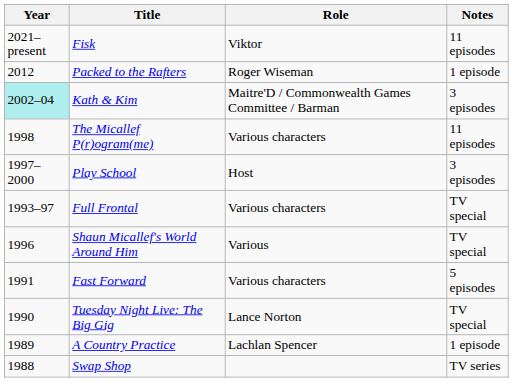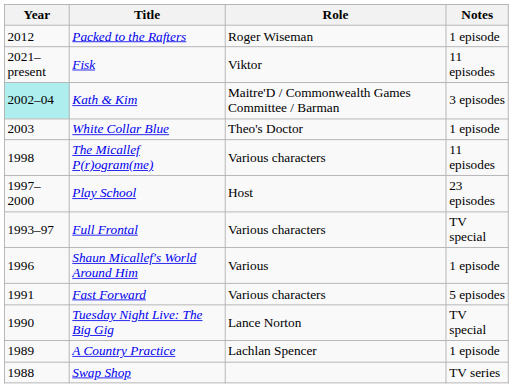rows swapped: Fisk <-> Packed to the Rafters
+ row: 2003 | White Collar Blue | Theo's Doctor | 1 episode
Play School | Notes: 3 episodes -> 23 episodes
Shaun Micallef's World Around Him | Notes: TV special -> 1 episode
